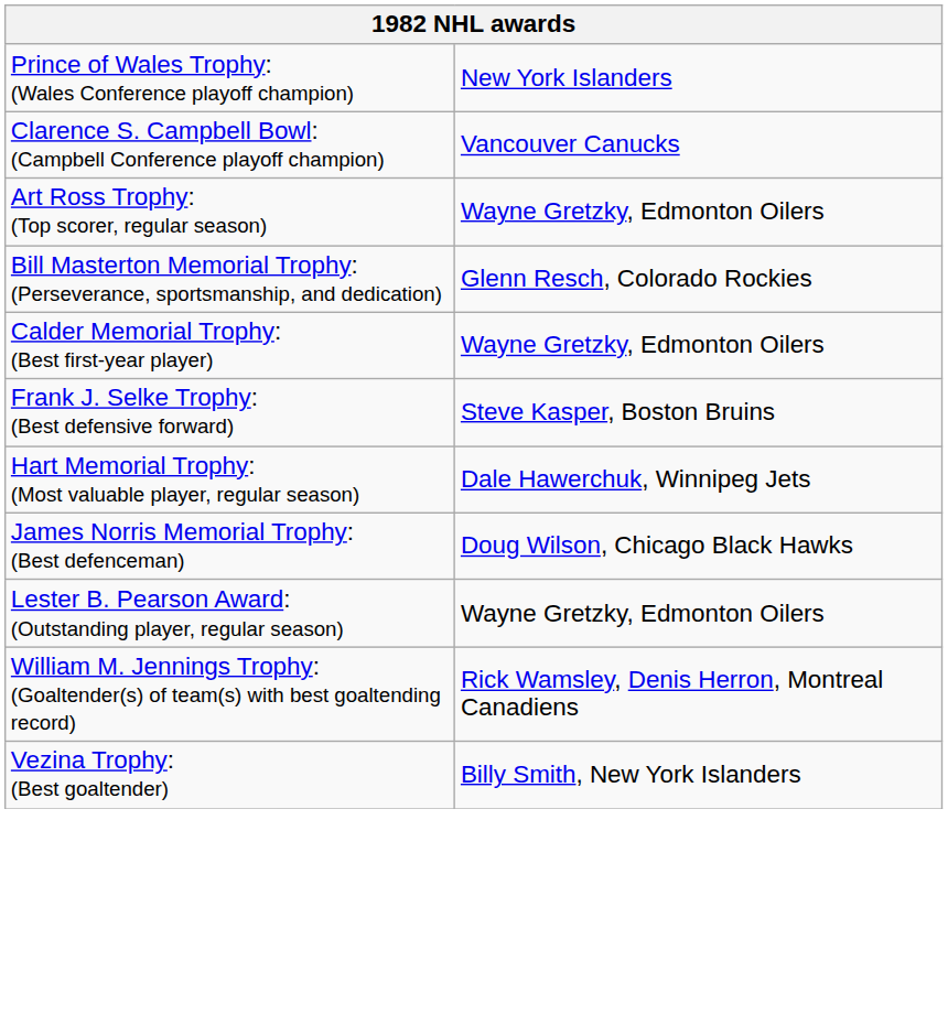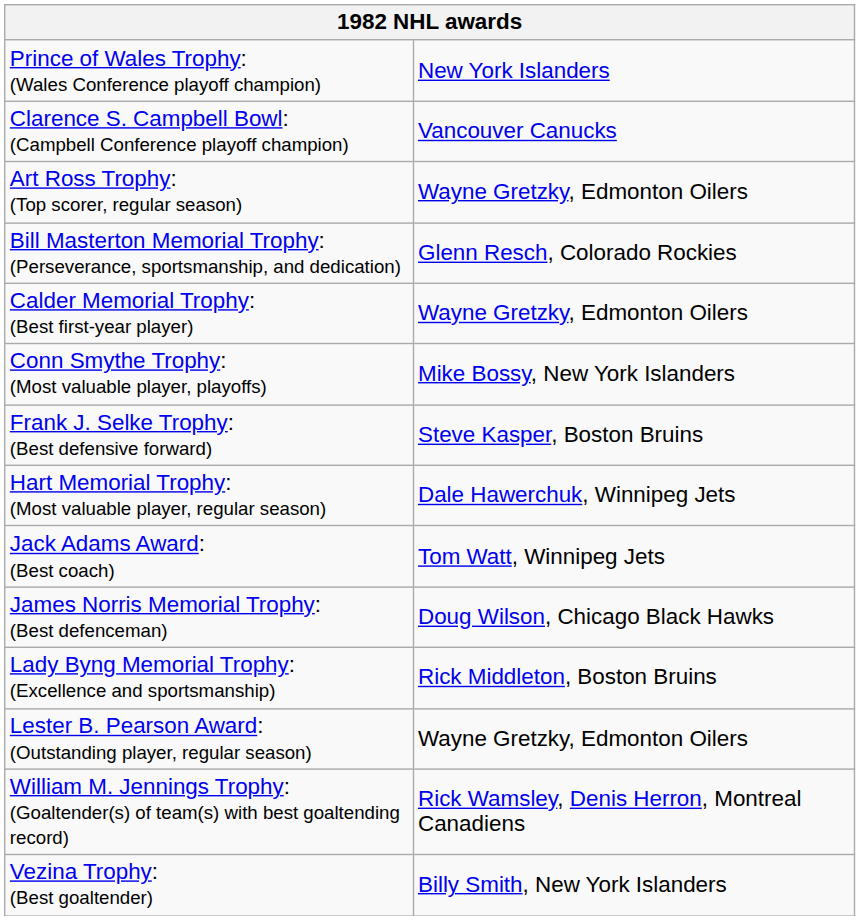+ row: Conn Smythe Trophy: (Most valuable player, playoffs) | Mike Bossy, New York Islanders
+ row: Jack Adams Award: (Best coach) | Tom Watt, Winnipeg Jets
+ row: Lady Byng Memorial Trophy: (Excellence and sportsmanship) | Rick Middleton, Boston Bruins
